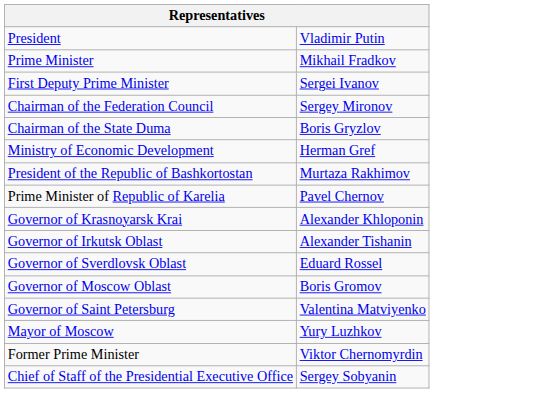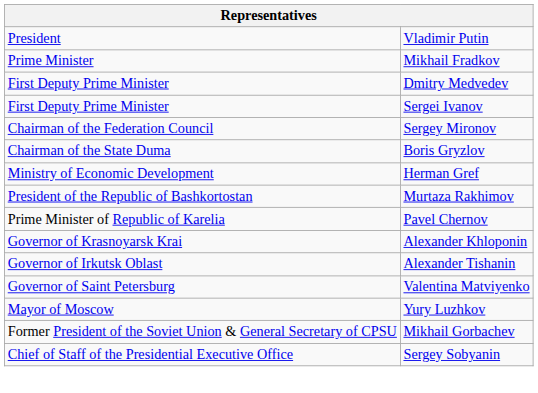+ row: First Deputy Prime Minister | Dmitry Medvedev
- row: Governor of Sverdlovsk Oblast | Eduard Rossel
- row: Governor of Moscow Oblast | Boris Gromov
- row: Former Prime Minister | Viktor Chernomyrdin
+ row: Former President of the Soviet Union & General Secretary of CPSU | Mikhail Gorbachev
